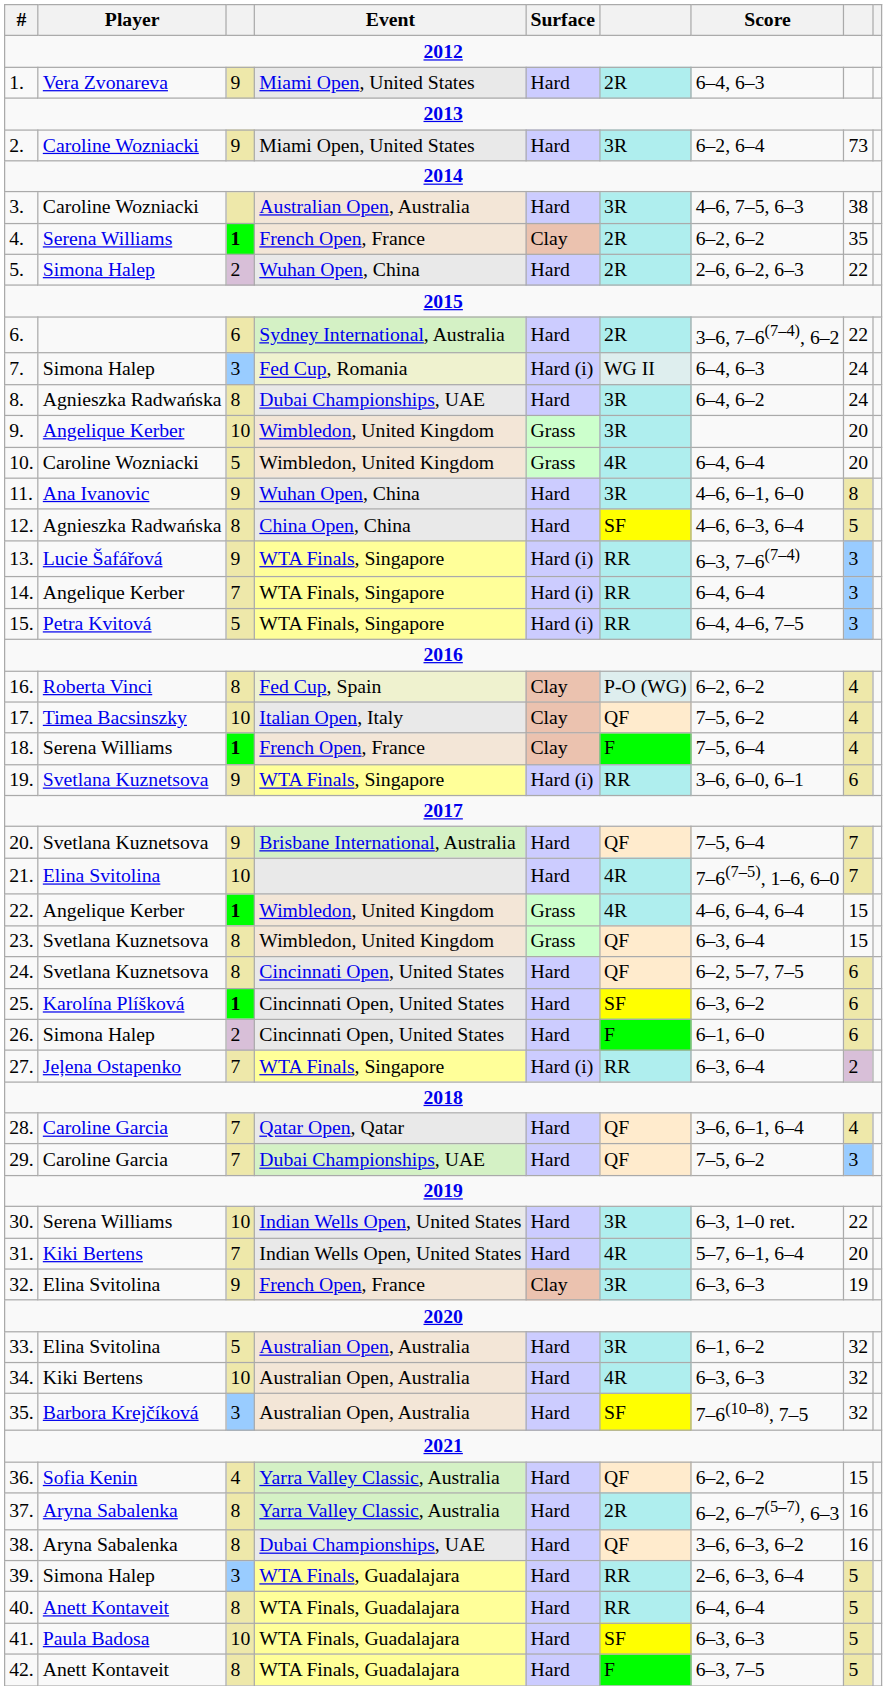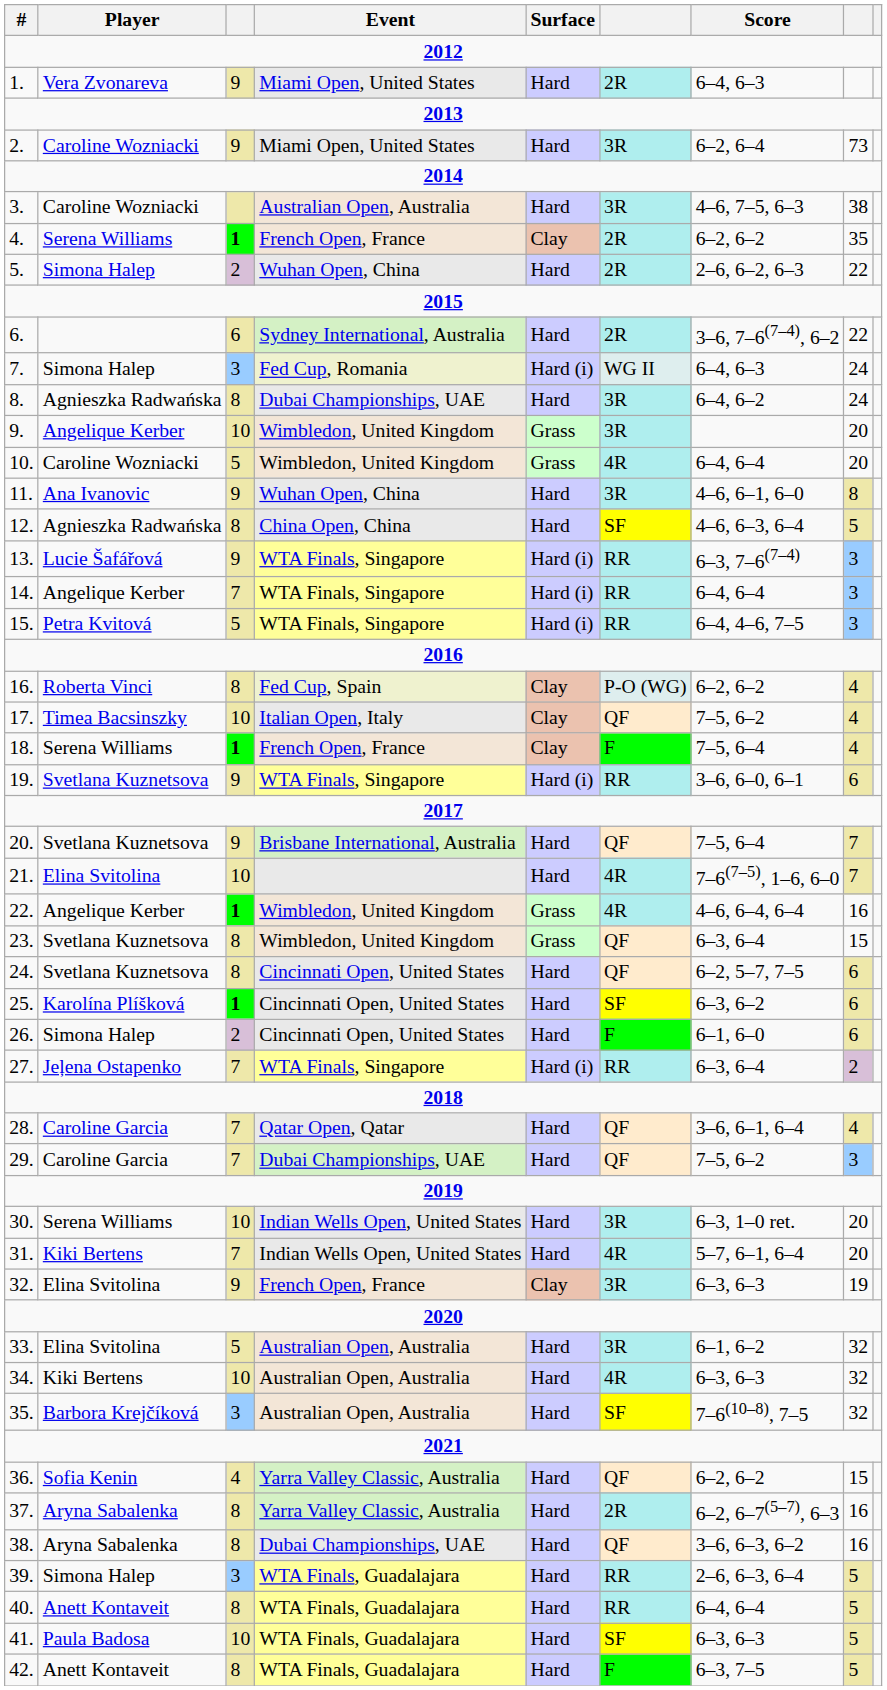22. | column 8: 15 -> 16
30. | column 8: 22 -> 20
